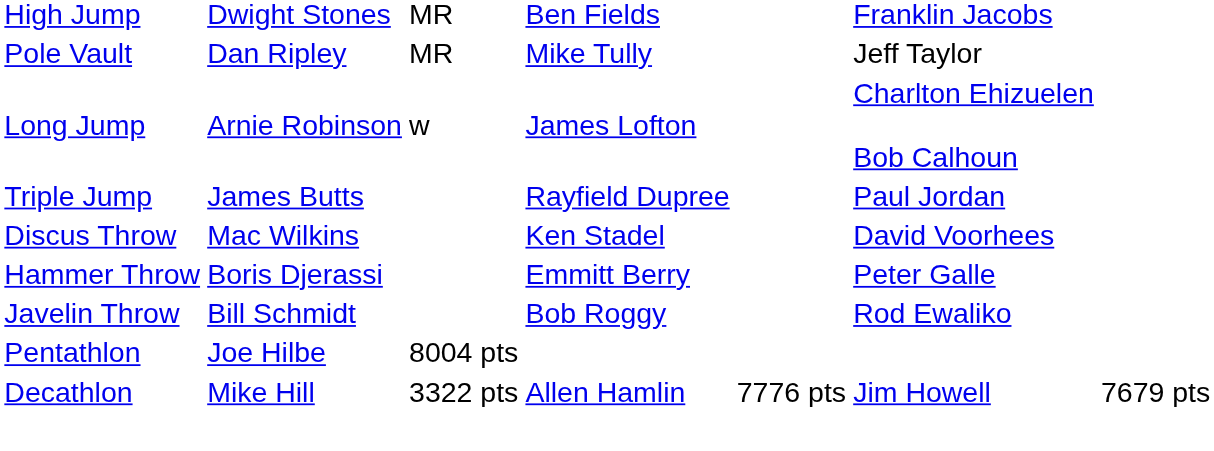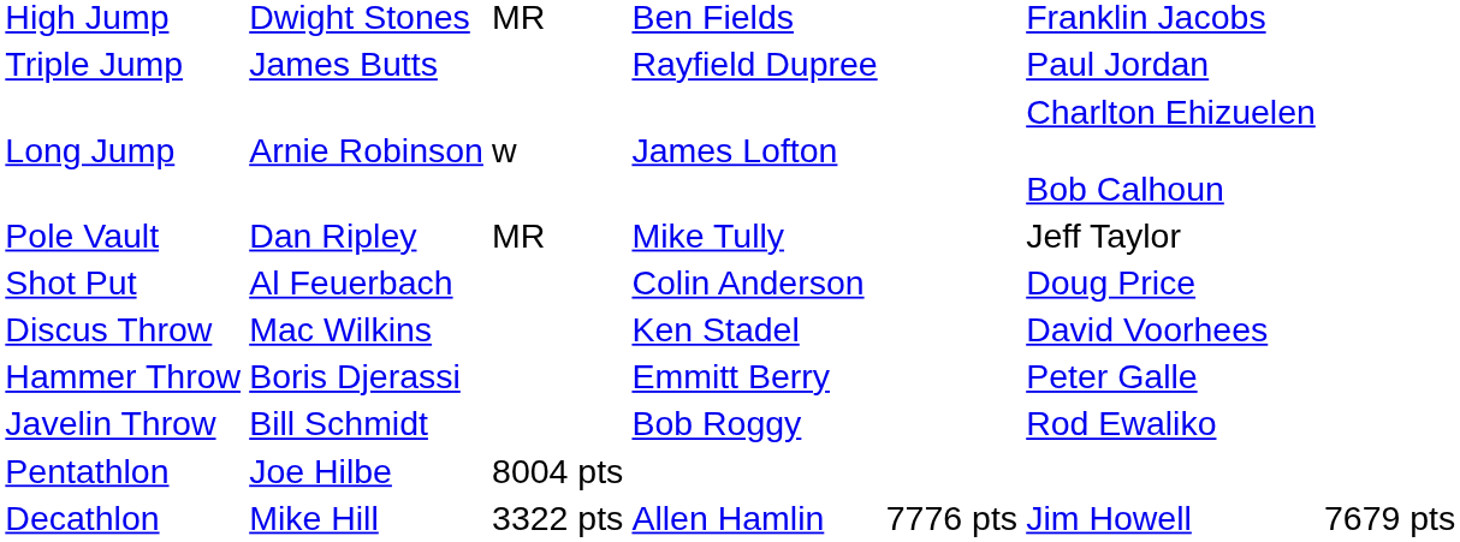rows swapped: Pole Vault <-> Triple Jump
+ row: Shot Put | Al Feuerbach | Colin Anderson | Doug Price
